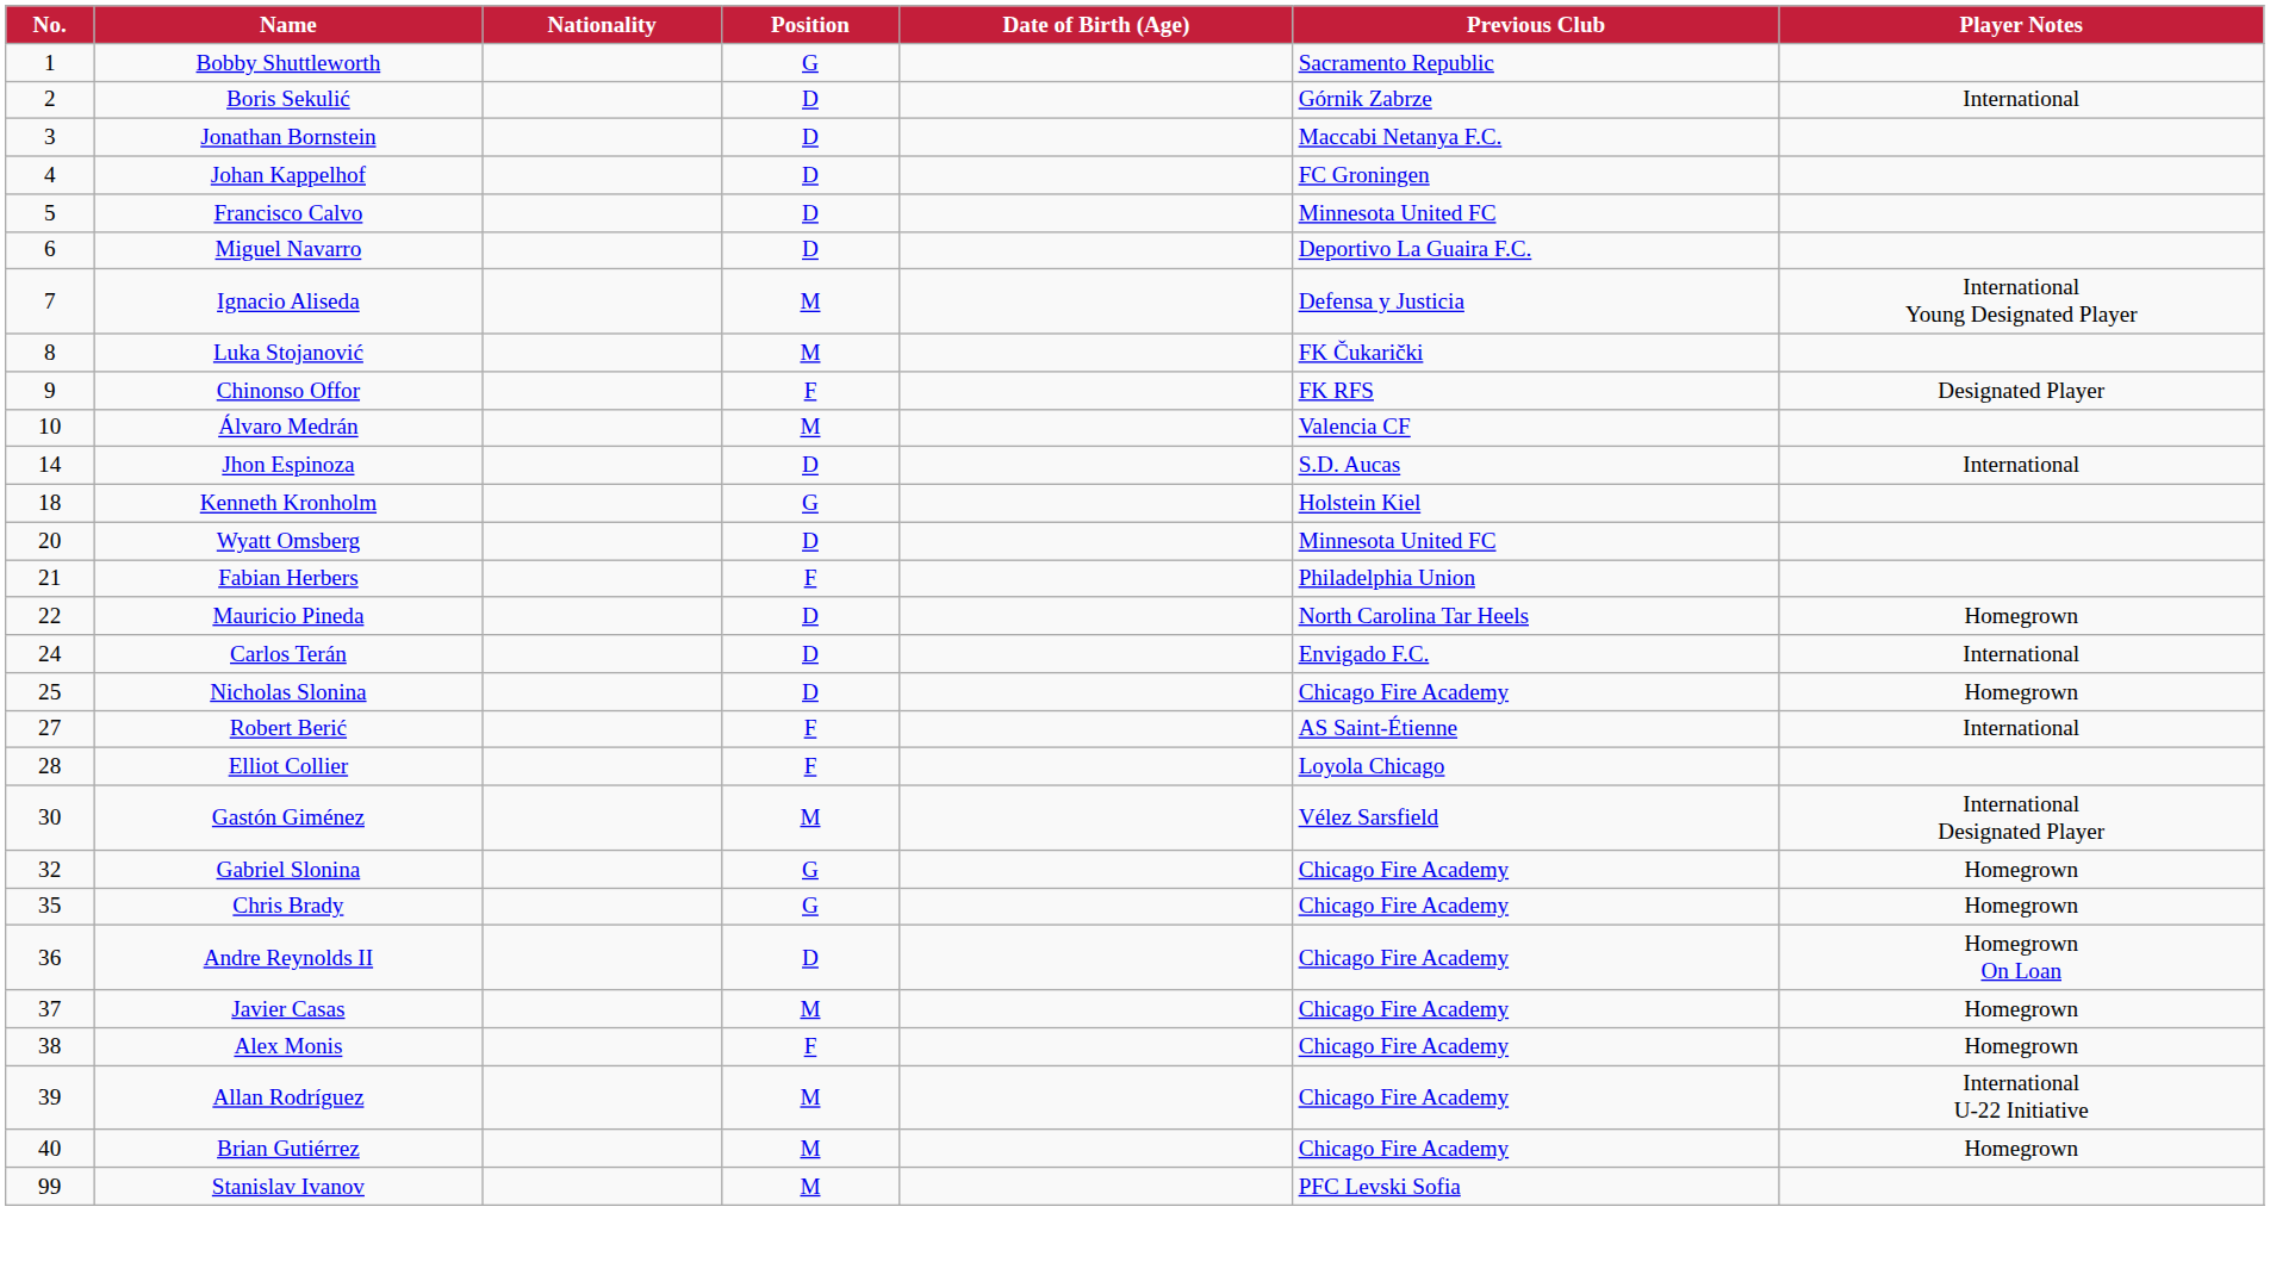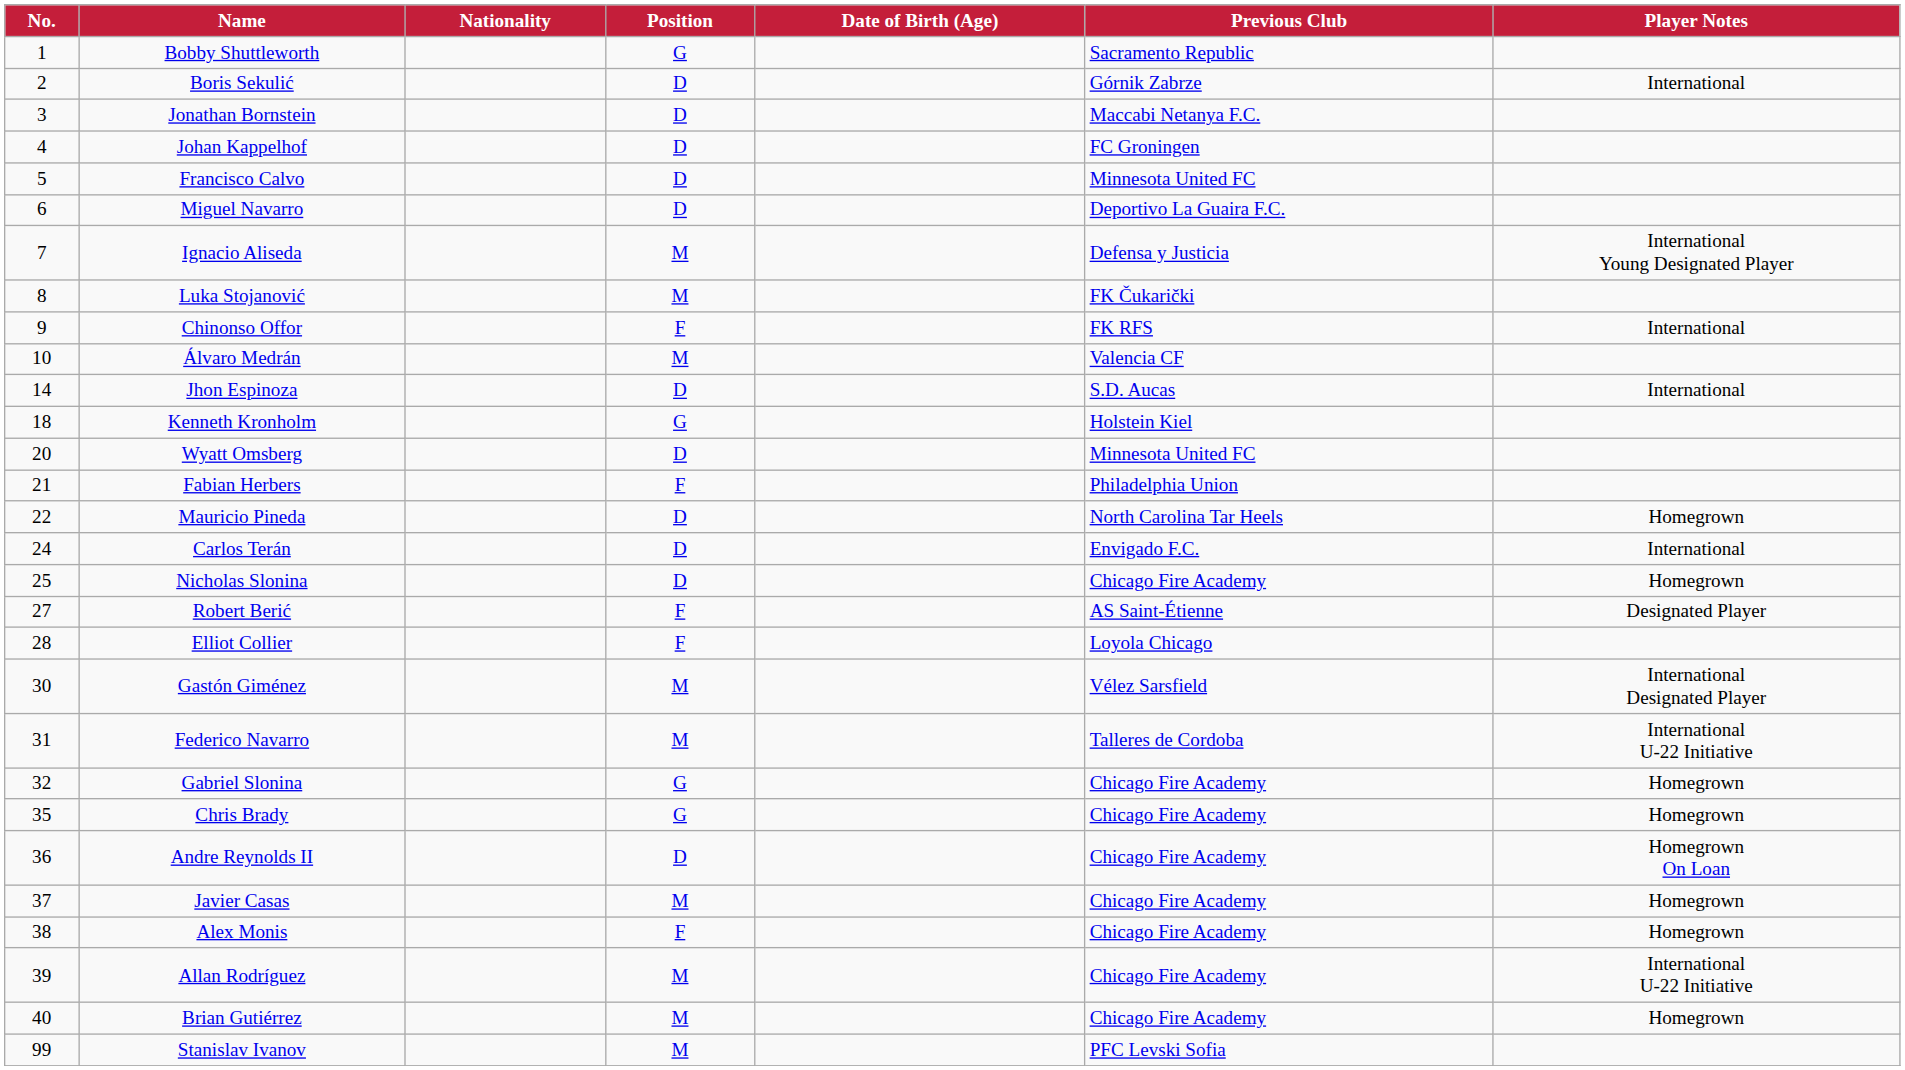Chinonso Offor | Player Notes: Designated Player -> International
Robert Berić | Player Notes: International -> Designated Player
+ row: 31 | Federico Navarro | M | Talleres de Cordoba | International U-22 Initiative
